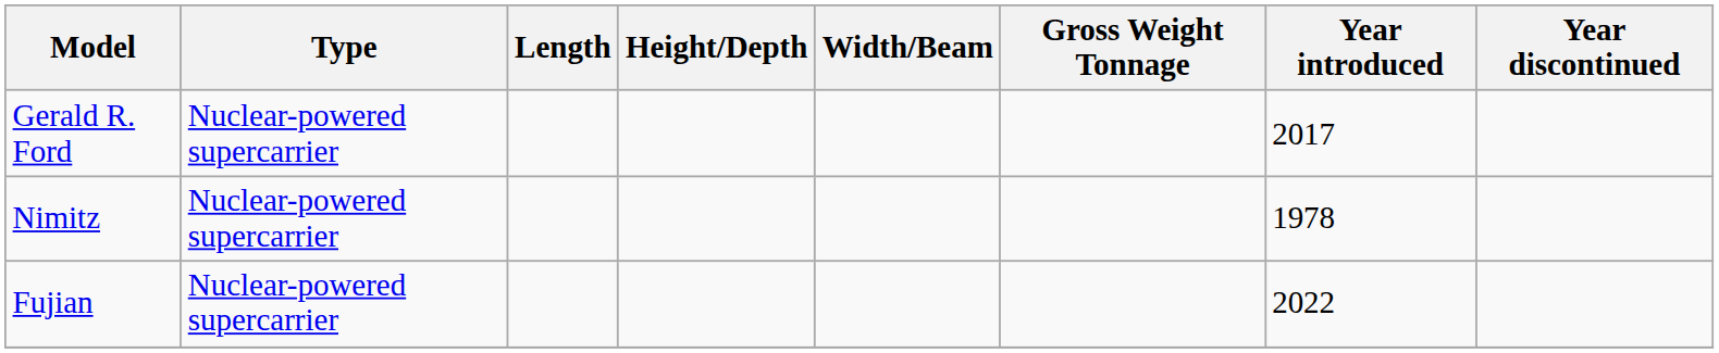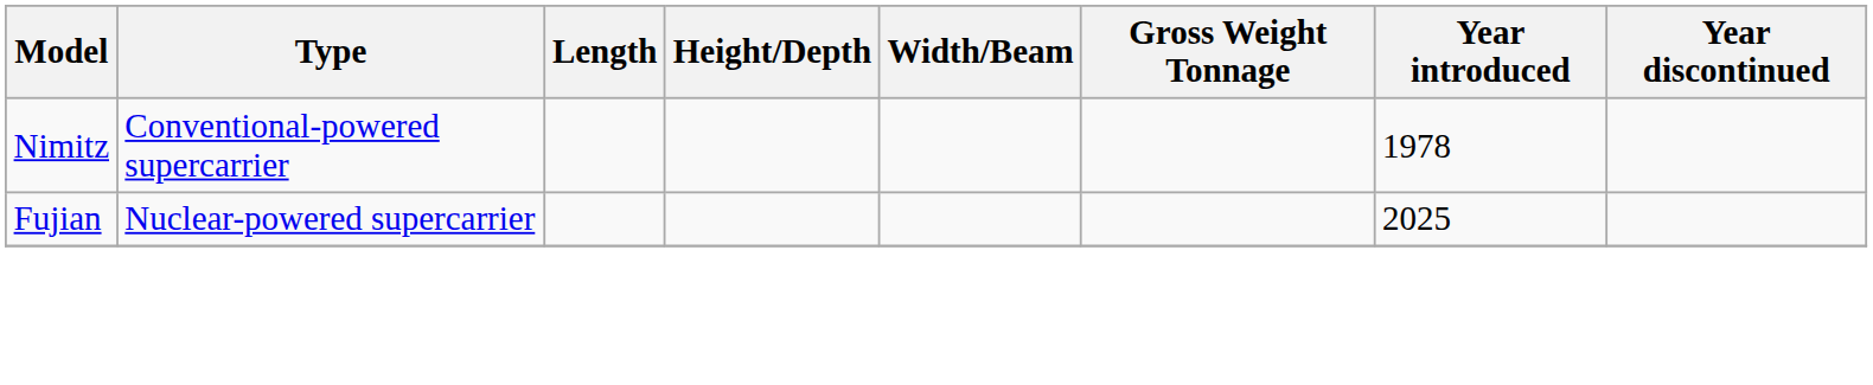- row: Gerald R. Ford | Nuclear-powered supercarrier | 2017
Nimitz | Type: Nuclear-powered supercarrier -> Conventional-powered supercarrier
Fujian | Year introduced: 2022 -> 2025
